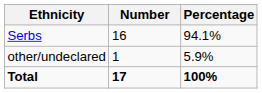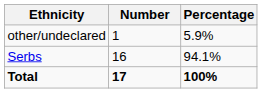rows swapped: Serbs <-> other/undeclared
